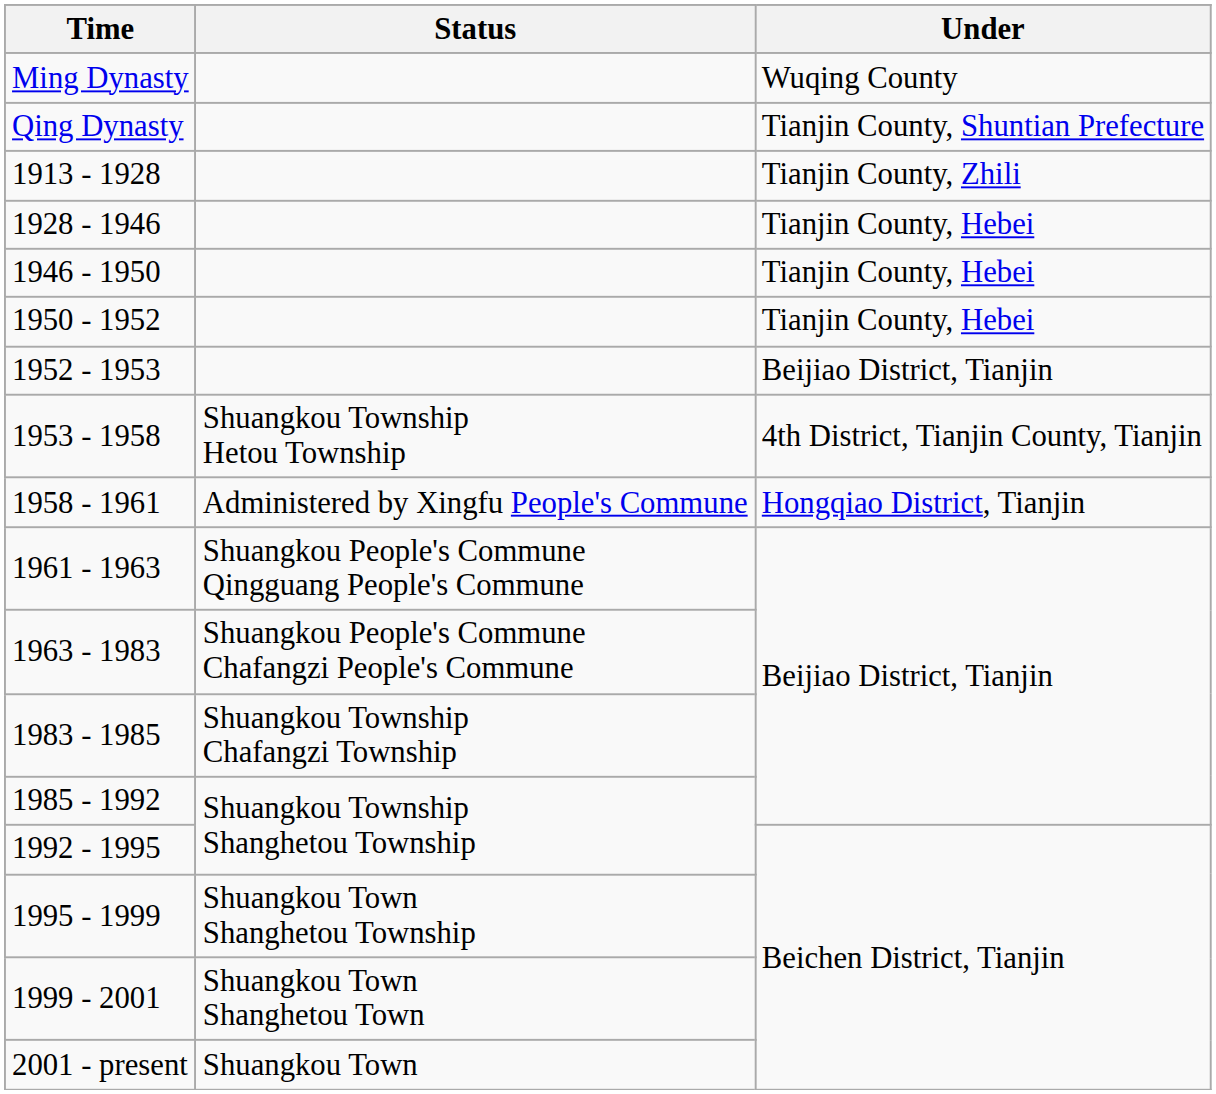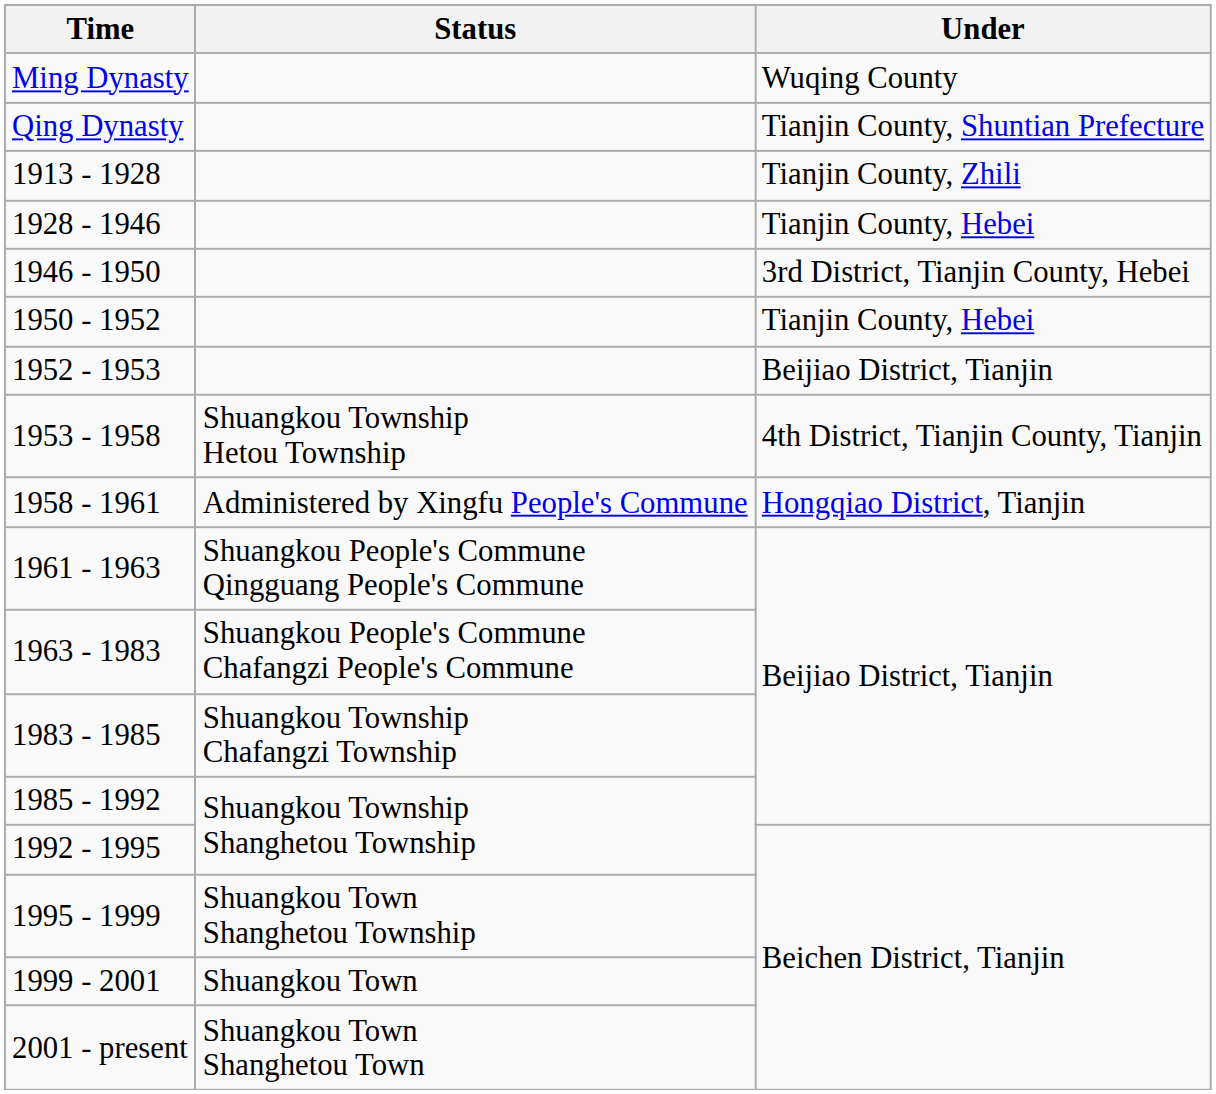1946 - 1950 | Under: Tianjin County, Hebei -> 3rd District, Tianjin County, Hebei
1999 - 2001 | Status: Shuangkou Town Shanghetou Town -> Shuangkou Town
2001 - present | Status: Shuangkou Town -> Shuangkou Town Shanghetou Town
